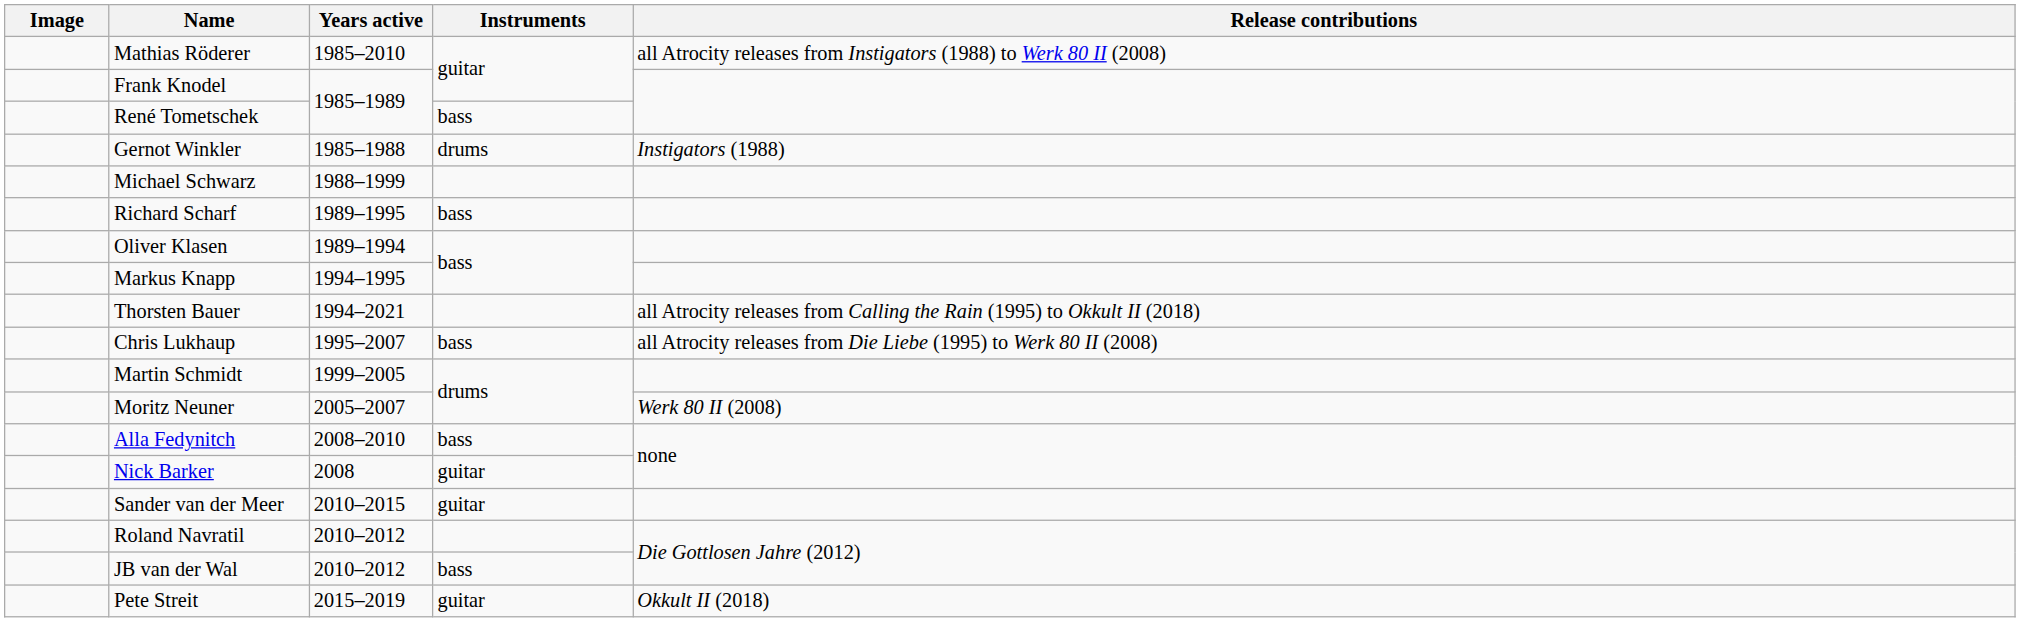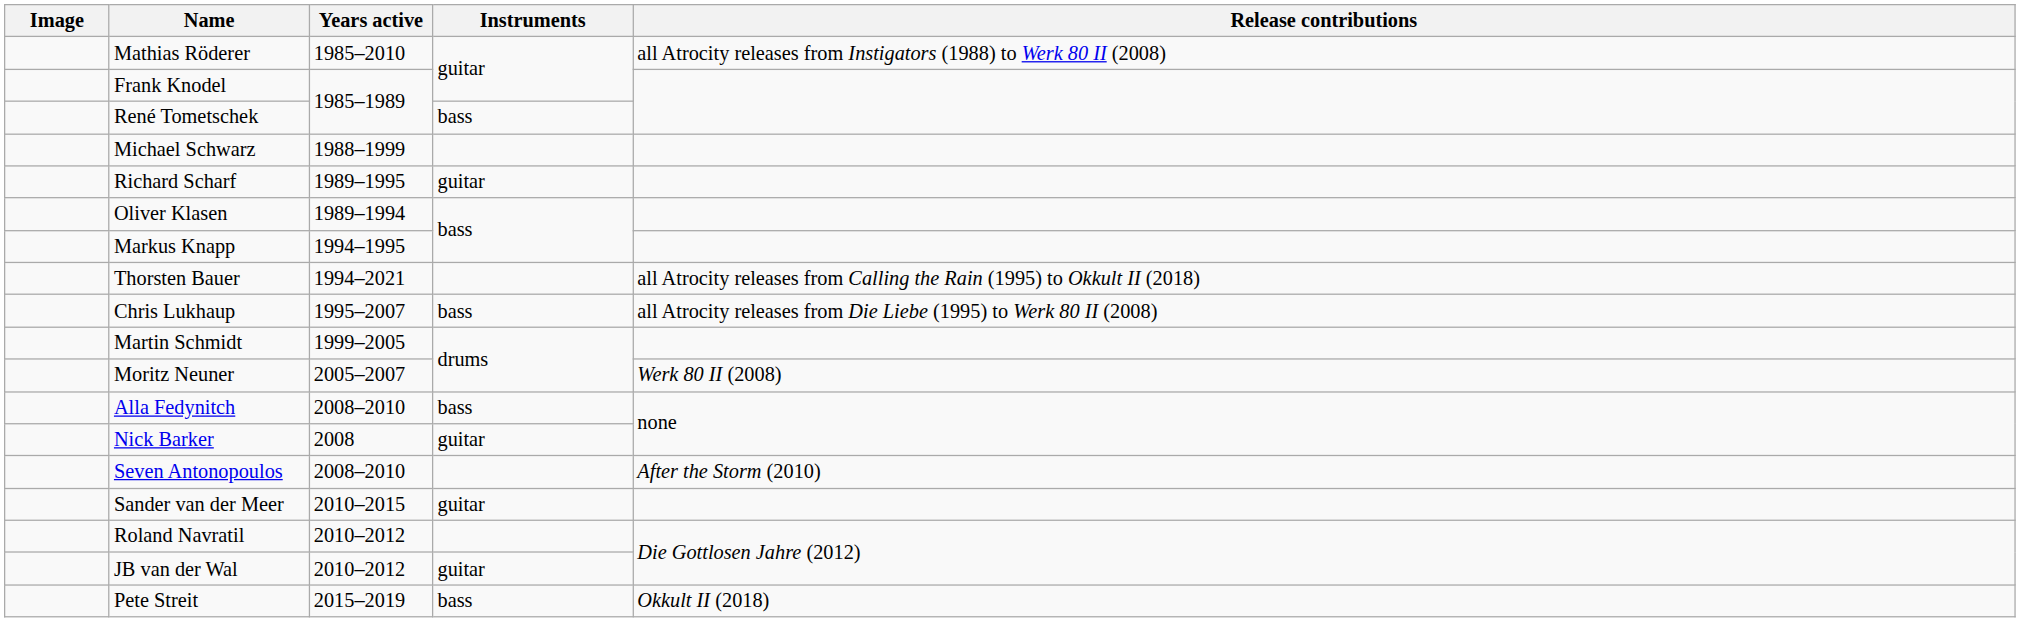- row: Gernot Winkler | 1985–1988 | drums | Instigators (1988)
Richard Scharf | Instruments: bass -> guitar
+ row: Seven Antonopoulos | 2008–2010 | After the Storm (2010)
JB van der Wal | Instruments: bass -> guitar
Pete Streit | Instruments: guitar -> bass
